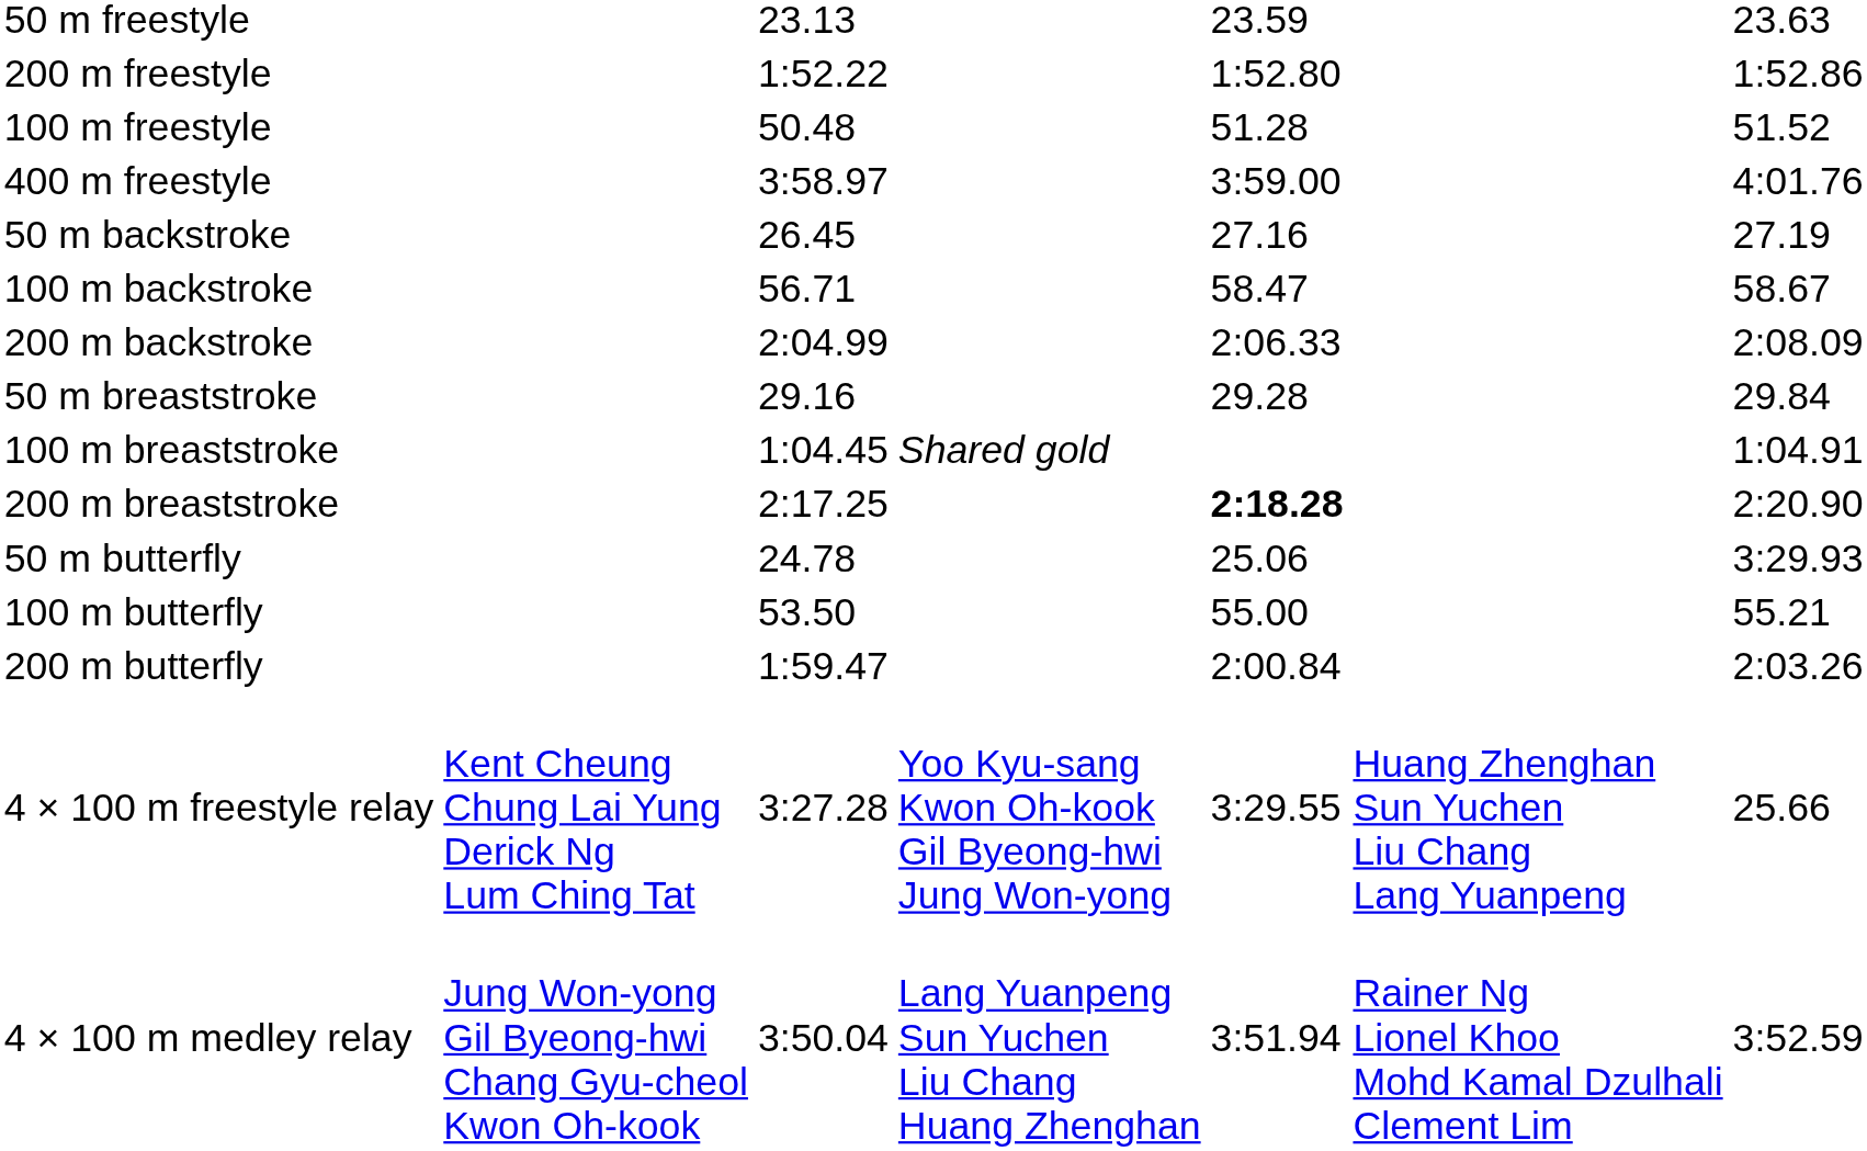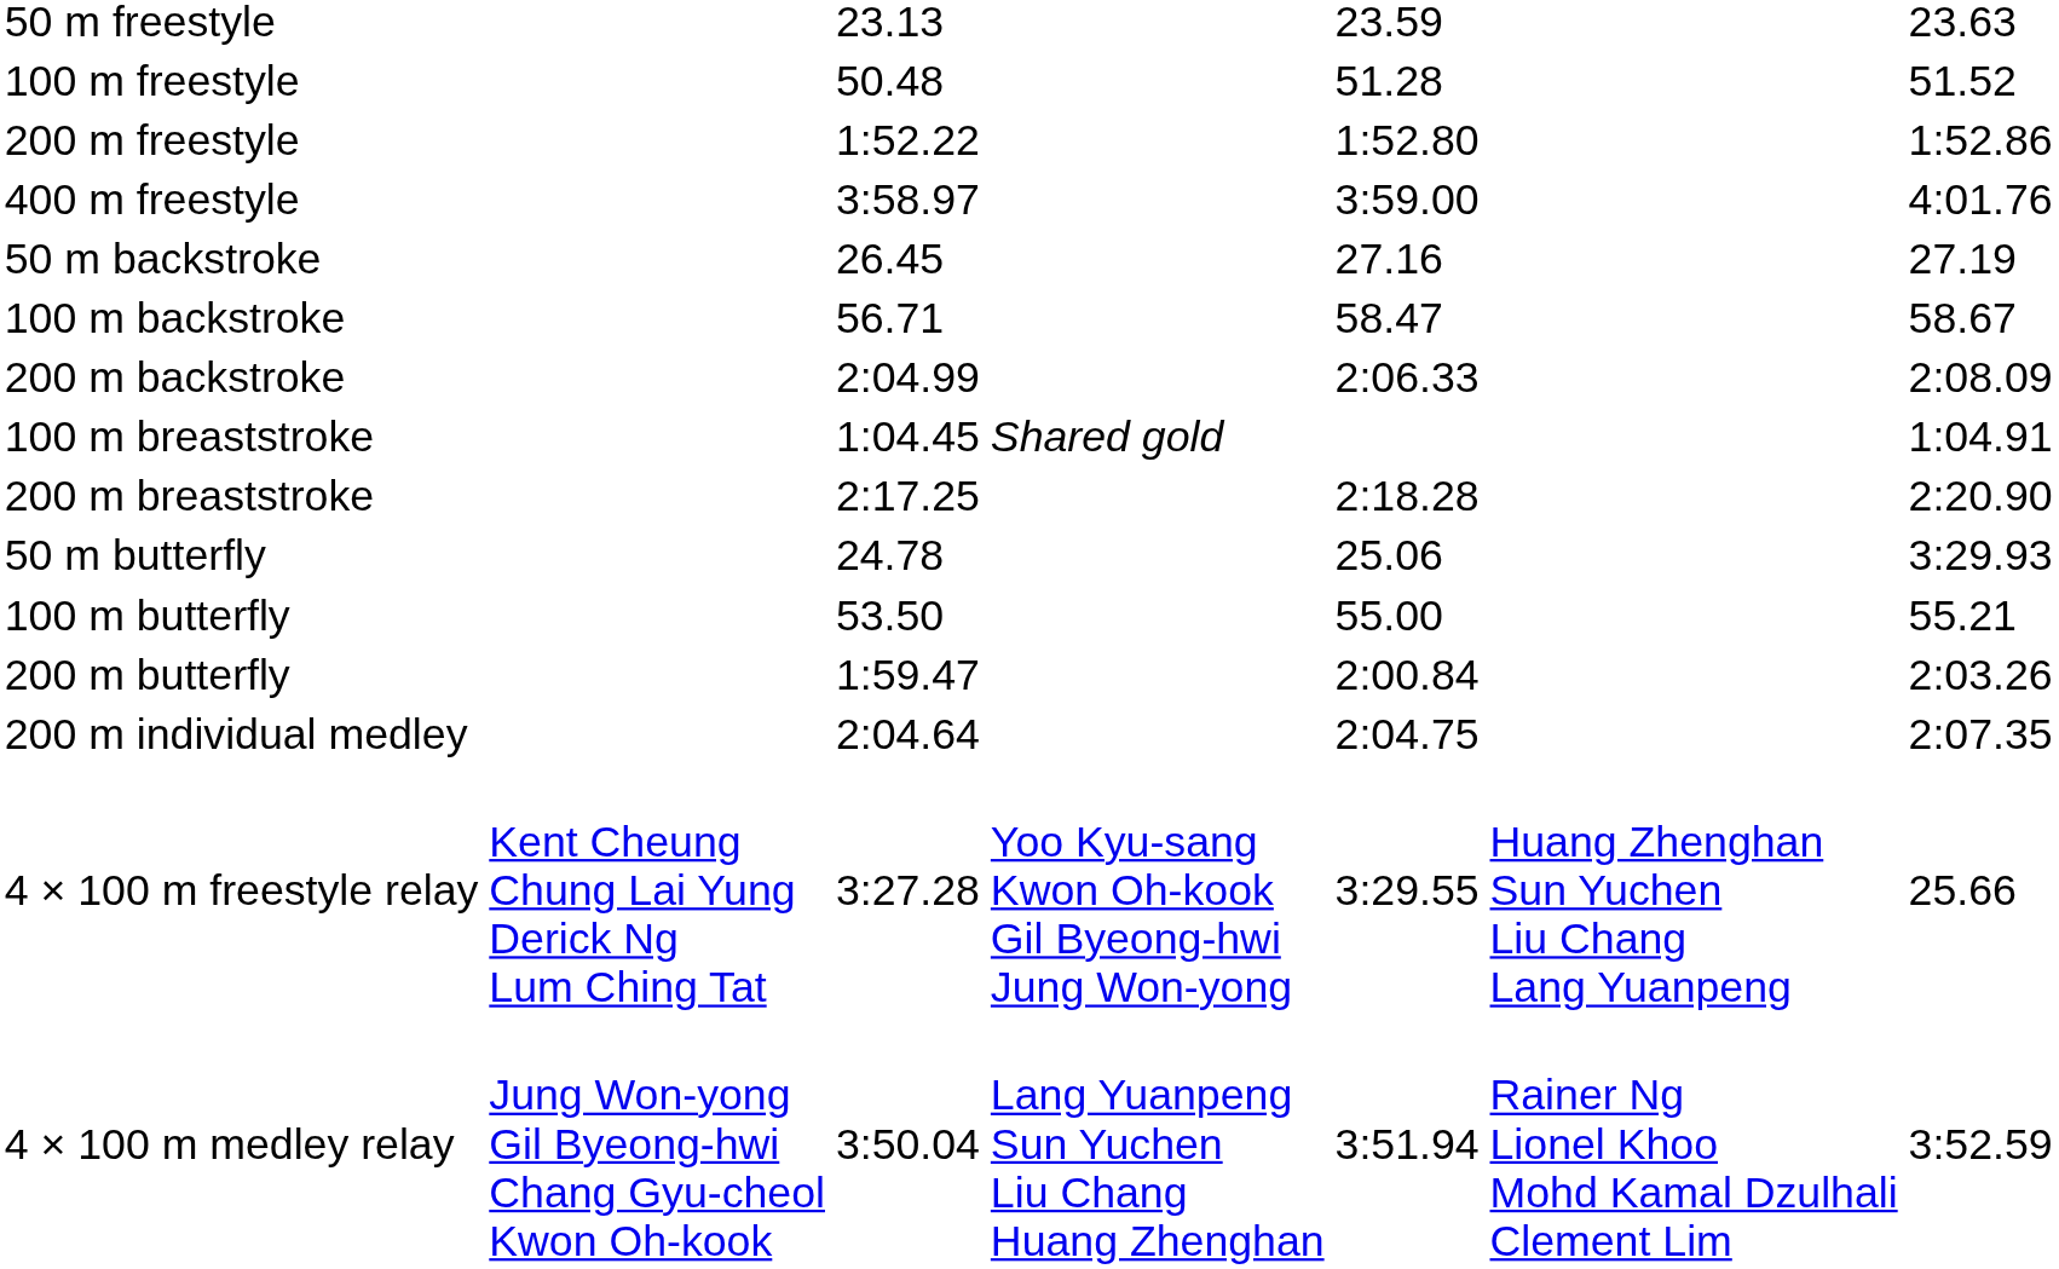rows swapped: 100 m freestyle <-> 200 m freestyle
- row: 50 m breaststroke | 29.16 | 29.28 | 29.84
200 m breaststroke | column 5: bold -> normal
+ row: 200 m individual medley | 2:04.64 | 2:04.75 | 2:07.35
